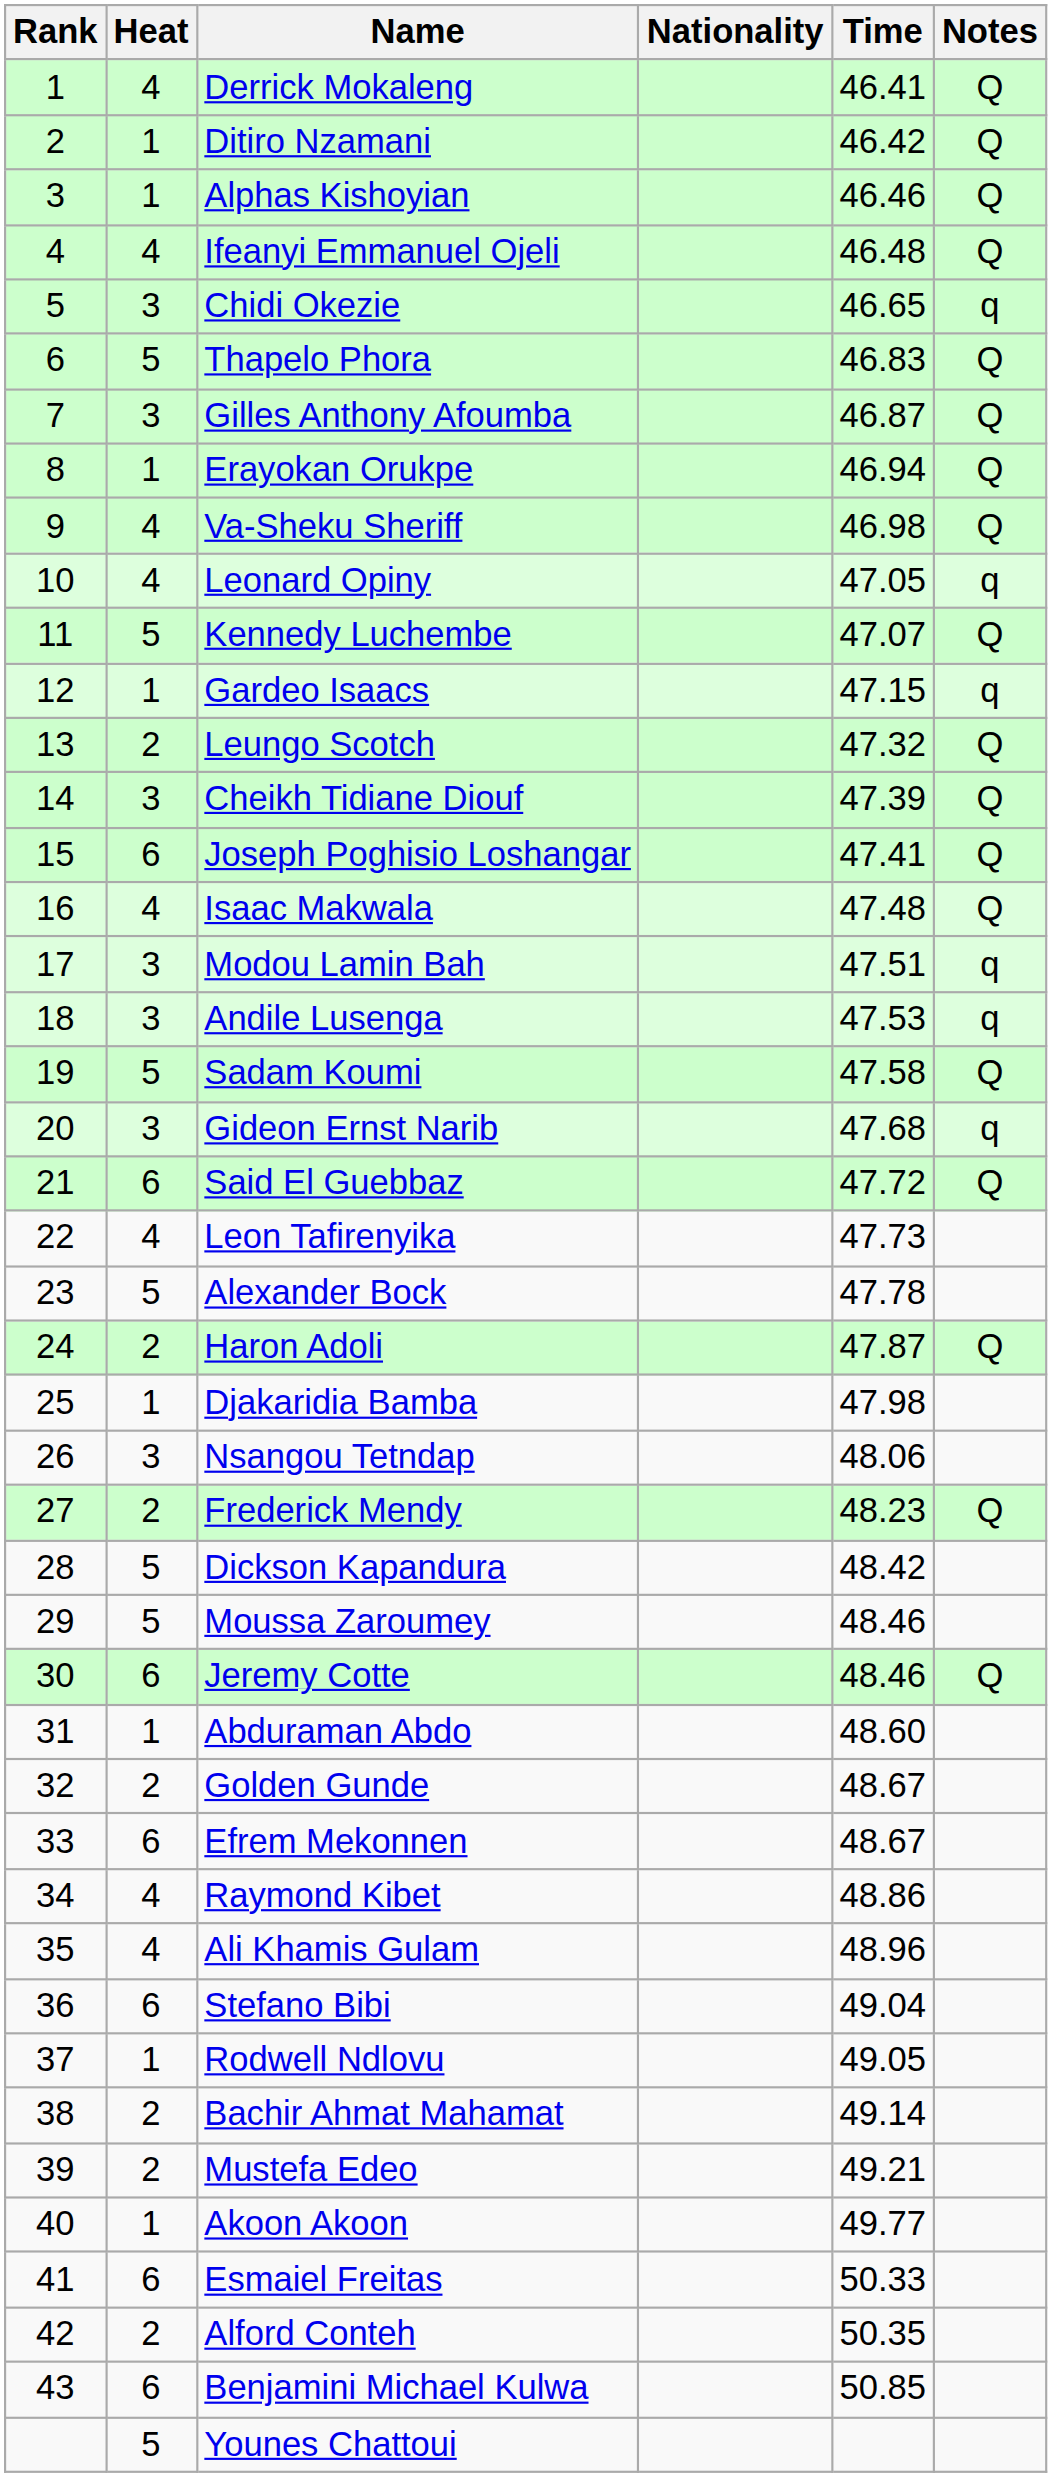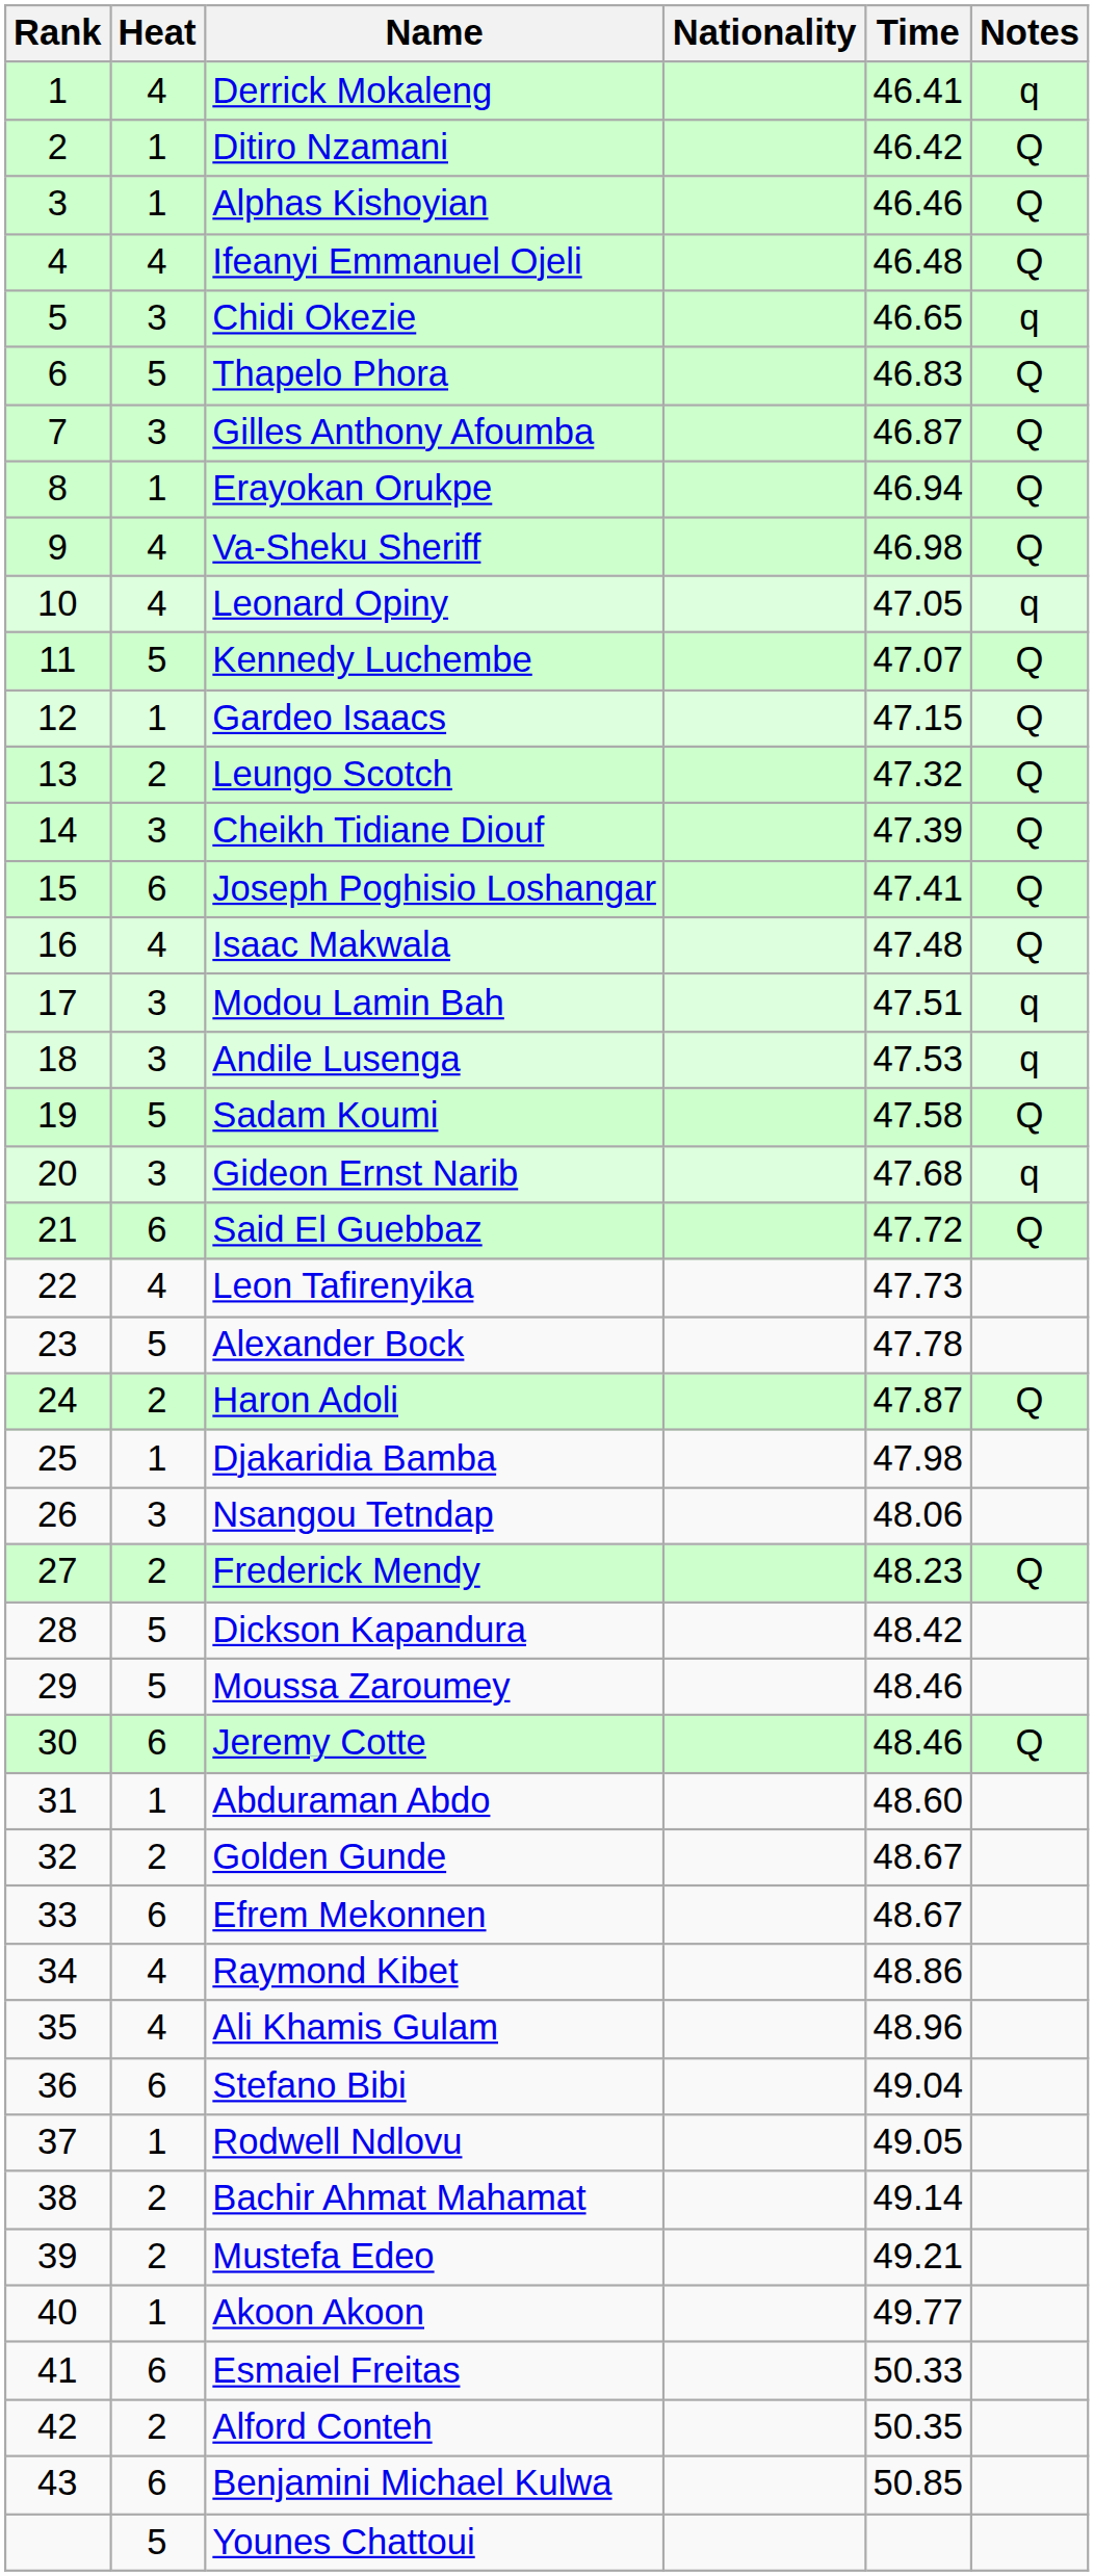Derrick Mokaleng | Notes: Q -> q
Gardeo Isaacs | Notes: q -> Q
